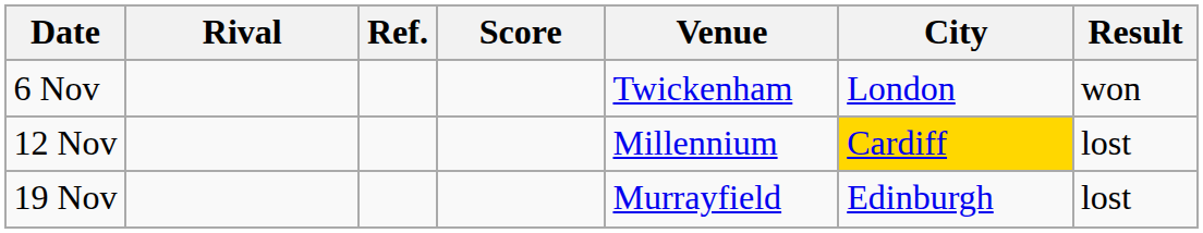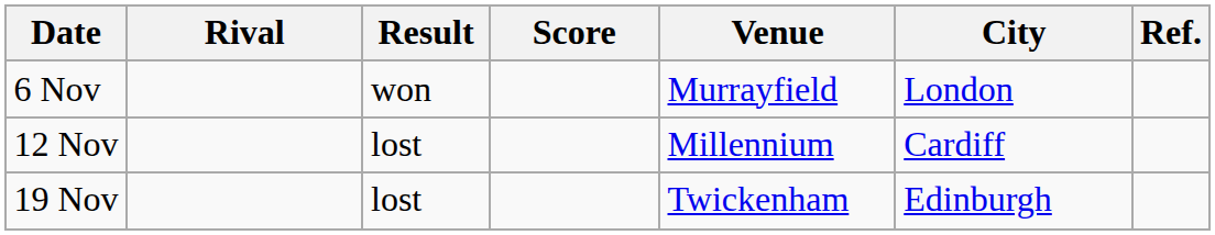columns swapped: Result <-> Ref.
6 Nov | Venue: Twickenham -> Murrayfield
12 Nov | City: gold background -> no background
19 Nov | Venue: Murrayfield -> Twickenham
